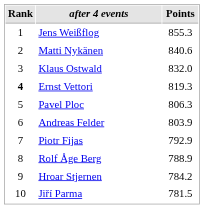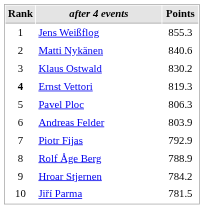Klaus Ostwald | Points: 832.0 -> 830.2
